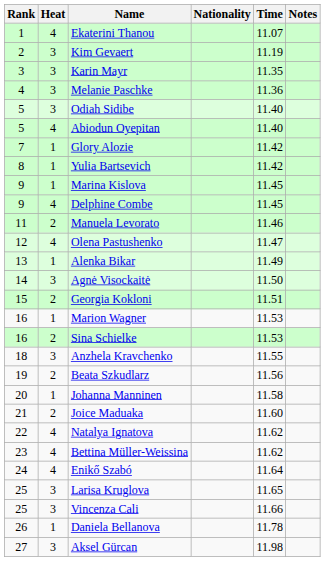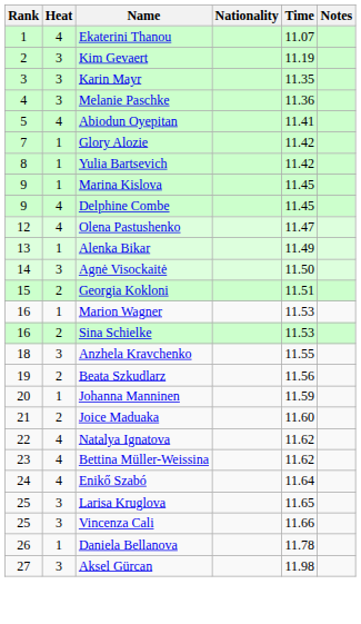- row: 5 | 3 | Odiah Sidibe | 11.40
Abiodun Oyepitan | Time: 11.40 -> 11.41
- row: 11 | 2 | Manuela Levorato | 11.46
Johanna Manninen | Time: 11.58 -> 11.59
